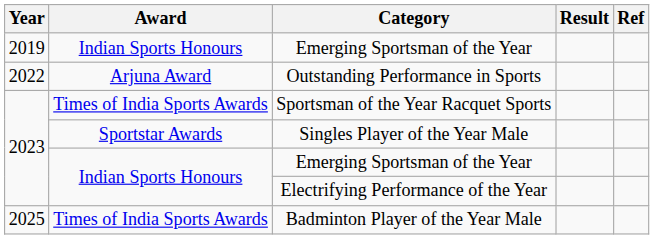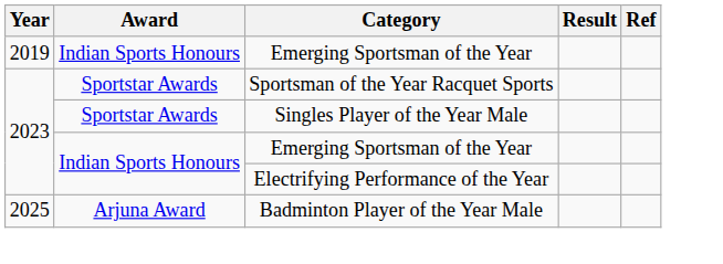- row: 2022 | Arjuna Award | Outstanding Performance in Sports
Sportsman of the Year Racquet Sports | Award: Times of India Sports Awards -> Sportstar Awards
Badminton Player of the Year Male | Award: Times of India Sports Awards -> Arjuna Award
